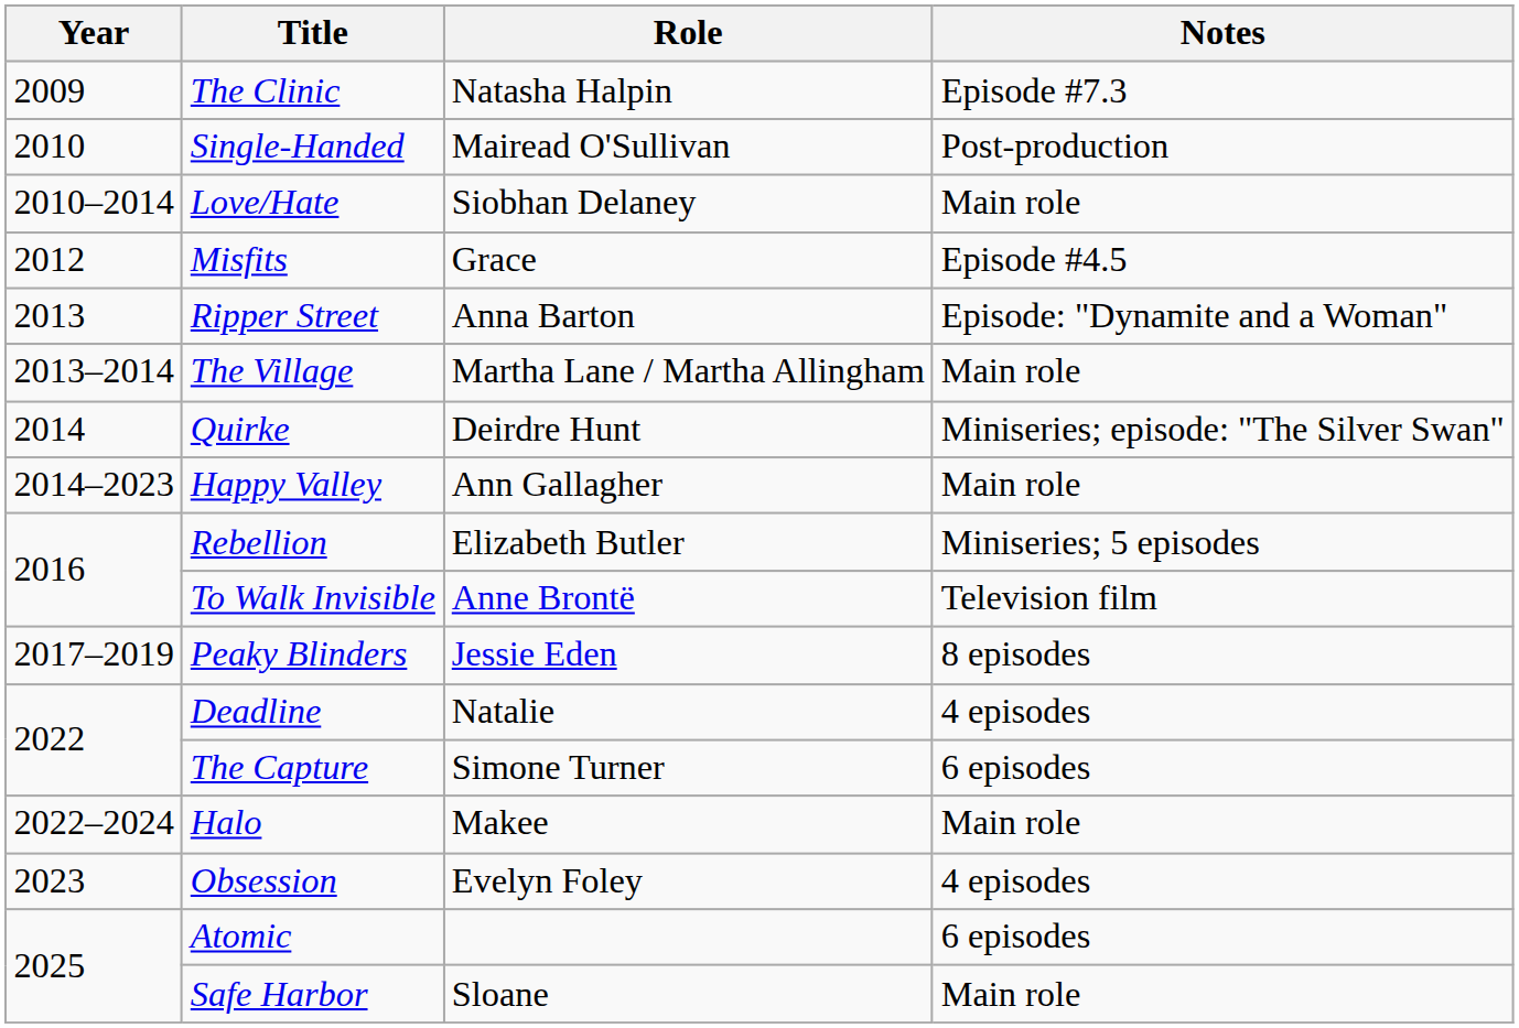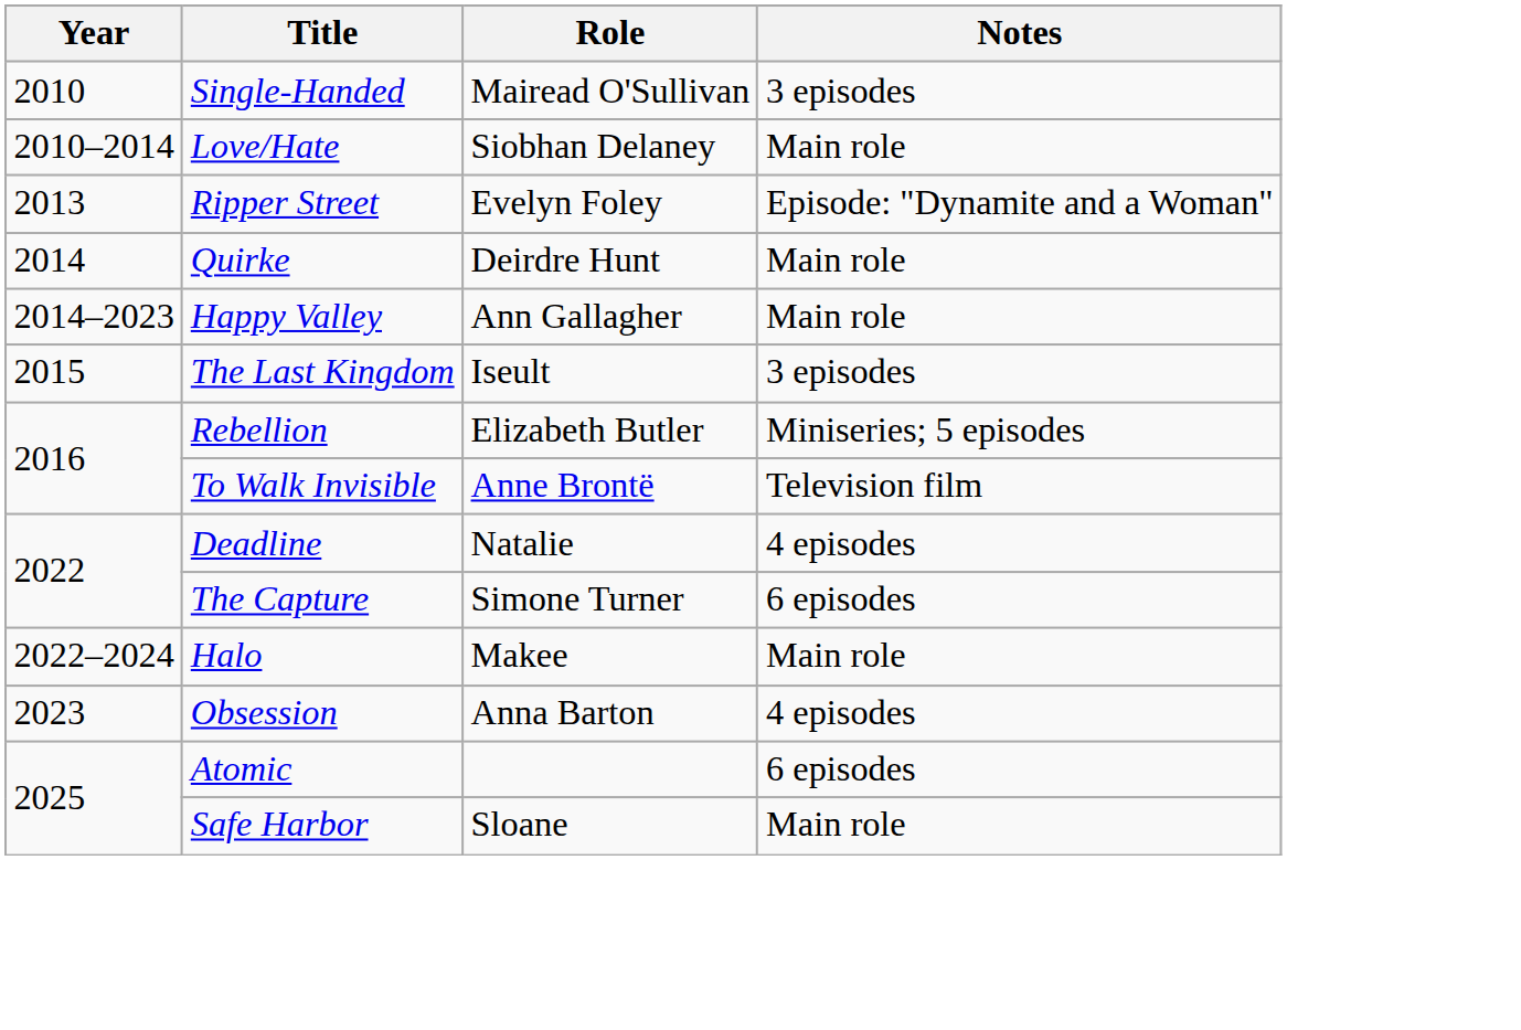- row: 2009 | The Clinic | Natasha Halpin | Episode #7.3
Single-Handed | Notes: Post-production -> 3 episodes
- row: 2012 | Misfits | Grace | Episode #4.5
Ripper Street | Role: Anna Barton -> Evelyn Foley
- row: 2013–2014 | The Village | Martha Lane / Martha Allingham | Main role
Quirke | Notes: Miniseries; episode: "The Silver Swan" -> Main role
+ row: 2015 | The Last Kingdom | Iseult | 3 episodes
- row: 2017–2019 | Peaky Blinders | Jessie Eden | 8 episodes
Obsession | Role: Evelyn Foley -> Anna Barton
